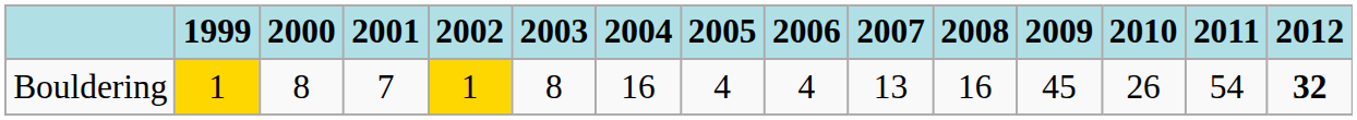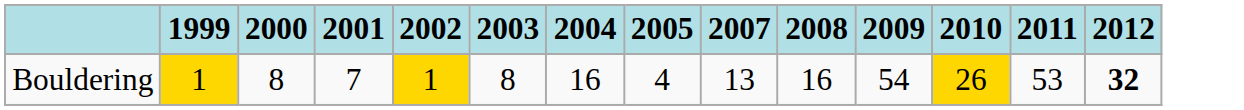- column: 2006 | 4
Bouldering | 2009: 45 -> 54
Bouldering | 2010: no background -> gold background
Bouldering | 2011: 54 -> 53
